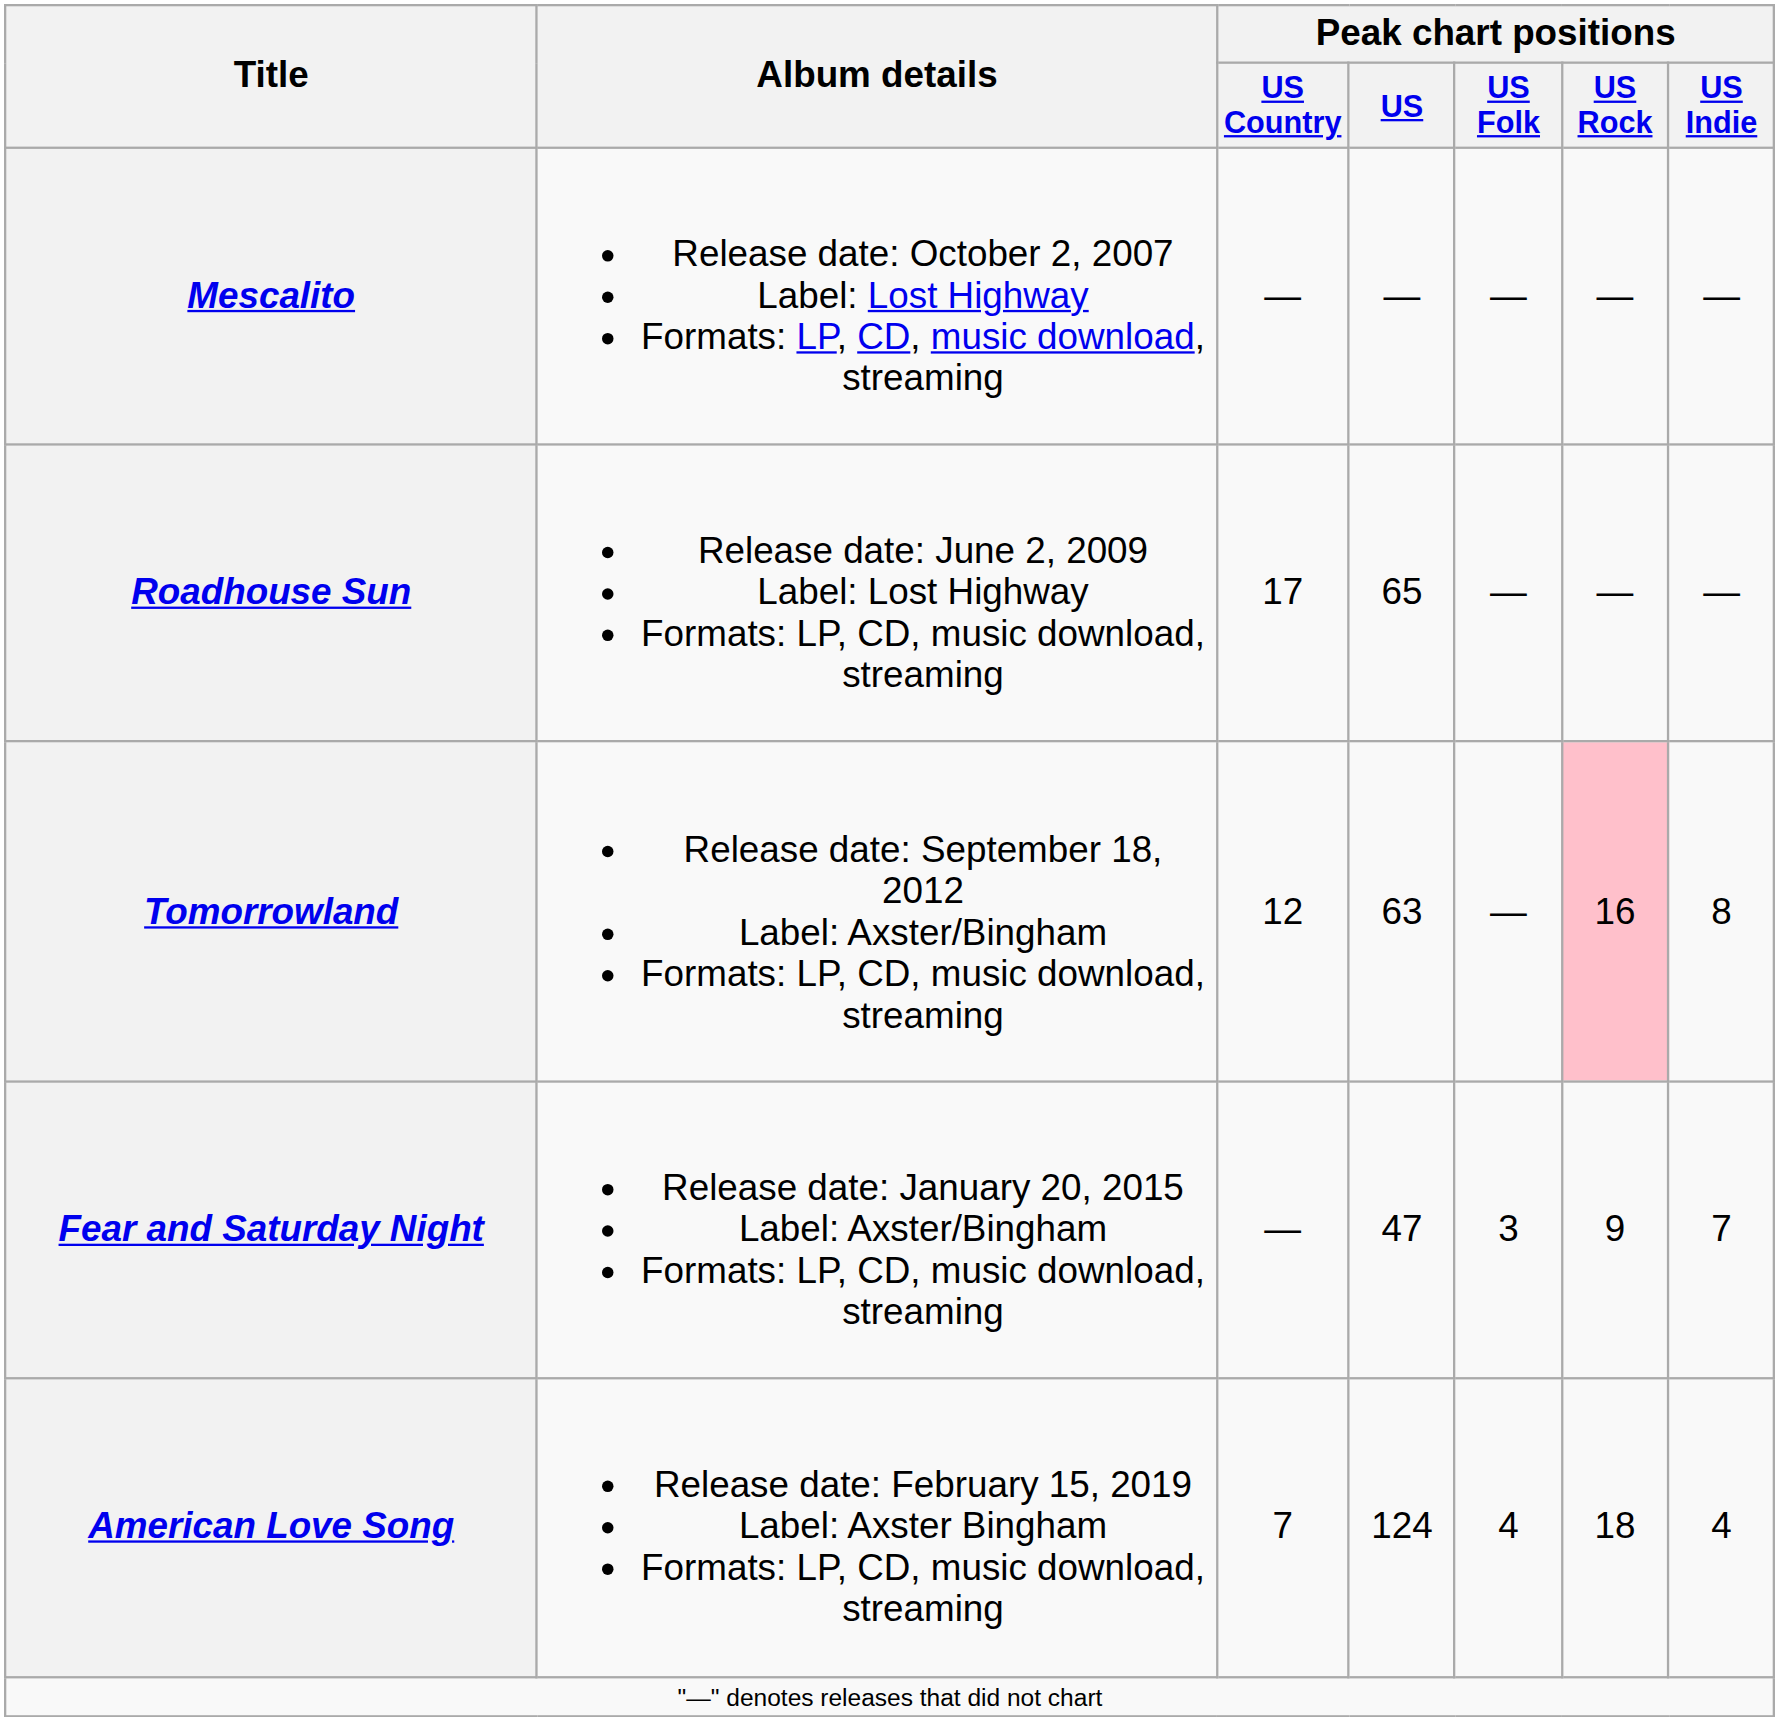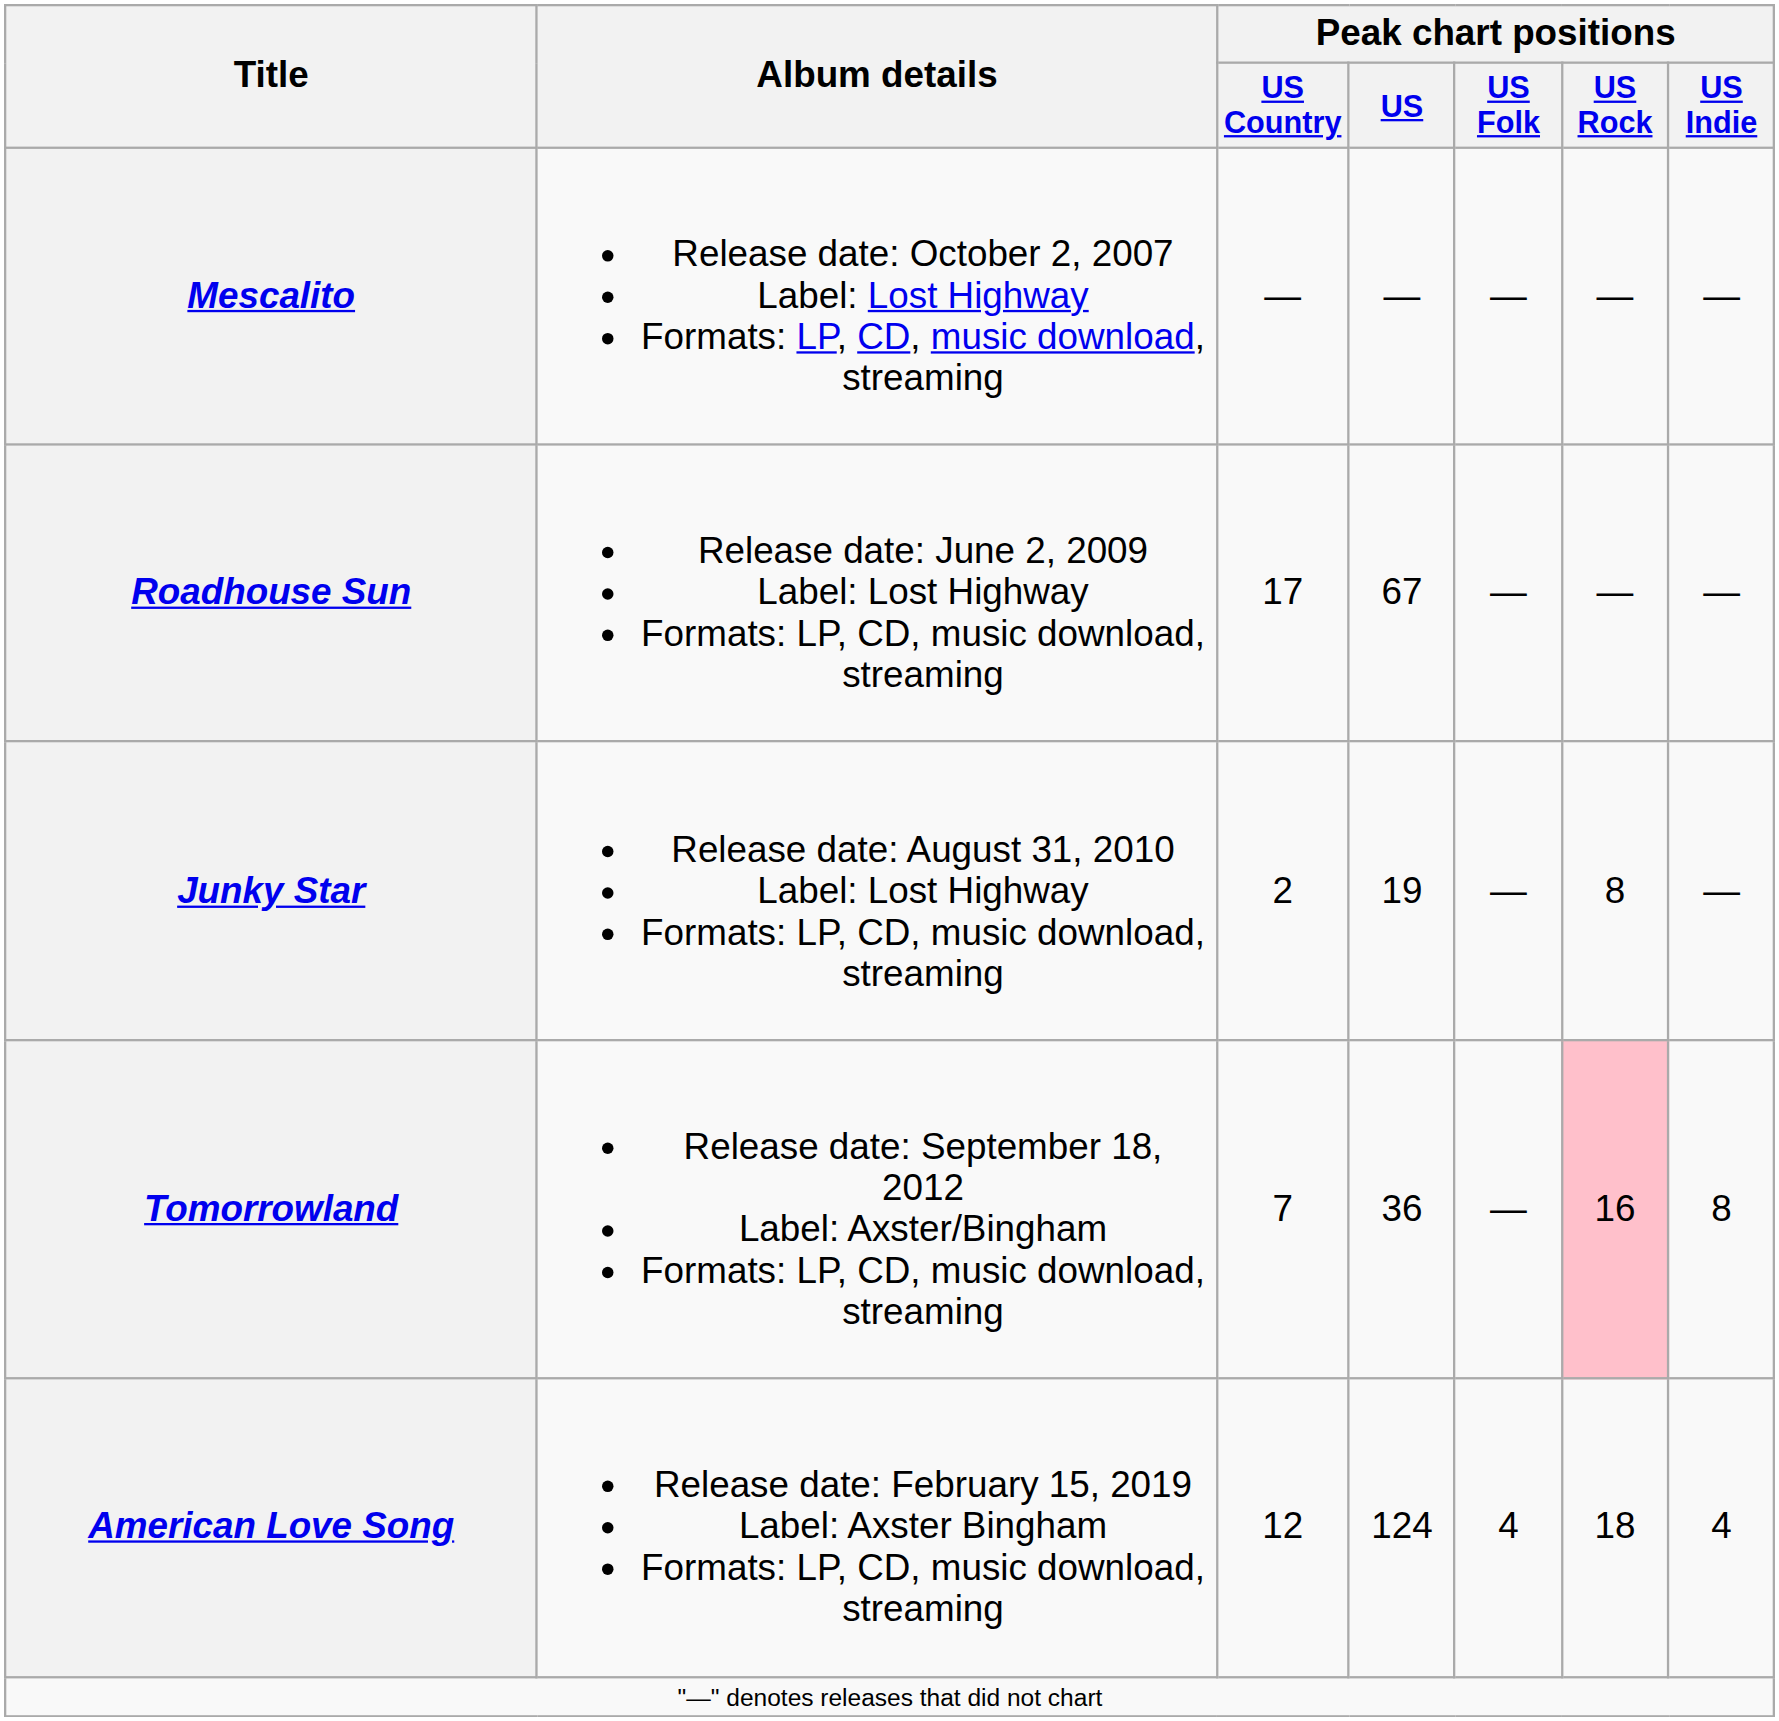Roadhouse Sun | Peak chart positions / US: 65 -> 67
+ row: Junky Star | Release date: August 31, 2010 Label: Lost Highway Formats: LP, CD, music download, streaming | 2 | 19 | — | 8 | —
Tomorrowland | Peak chart positions / US Country: 12 -> 7
Tomorrowland | Peak chart positions / US: 63 -> 36
- row: Fear and Saturday Night | Release date: January 20, 2015 Label: Axster/Bingham Formats: LP, CD, music download, streaming | — | 47 | 3 | 9 | 7
American Love Song | Peak chart positions / US Country: 7 -> 12
